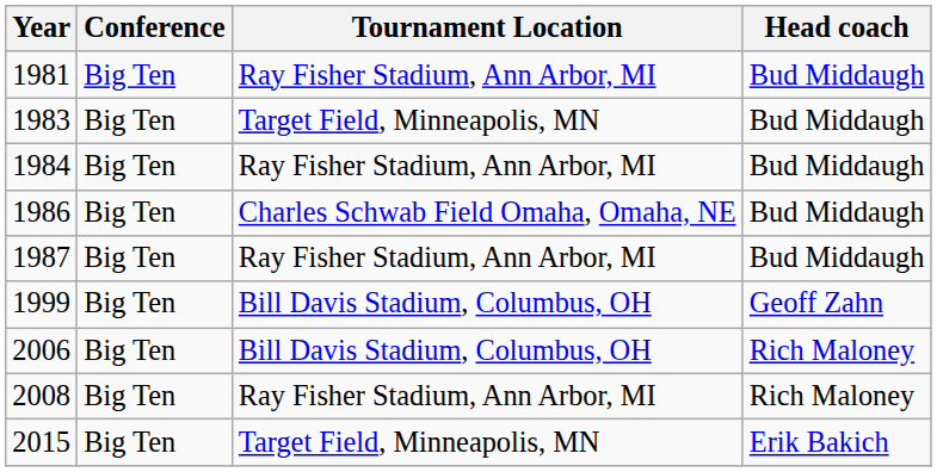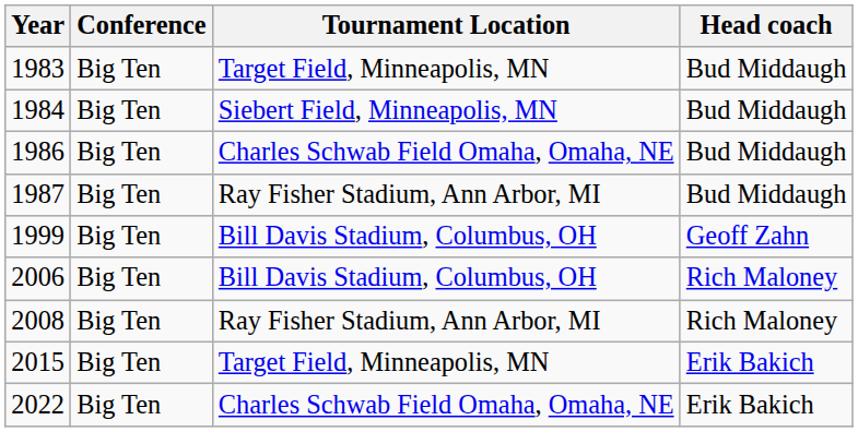- row: 1981 | Big Ten | Ray Fisher Stadium, Ann Arbor, MI | Bud Middaugh
1984 | Tournament Location: Ray Fisher Stadium, Ann Arbor, MI -> Siebert Field, Minneapolis, MN
+ row: 2022 | Big Ten | Charles Schwab Field Omaha, Omaha, NE | Erik Bakich
